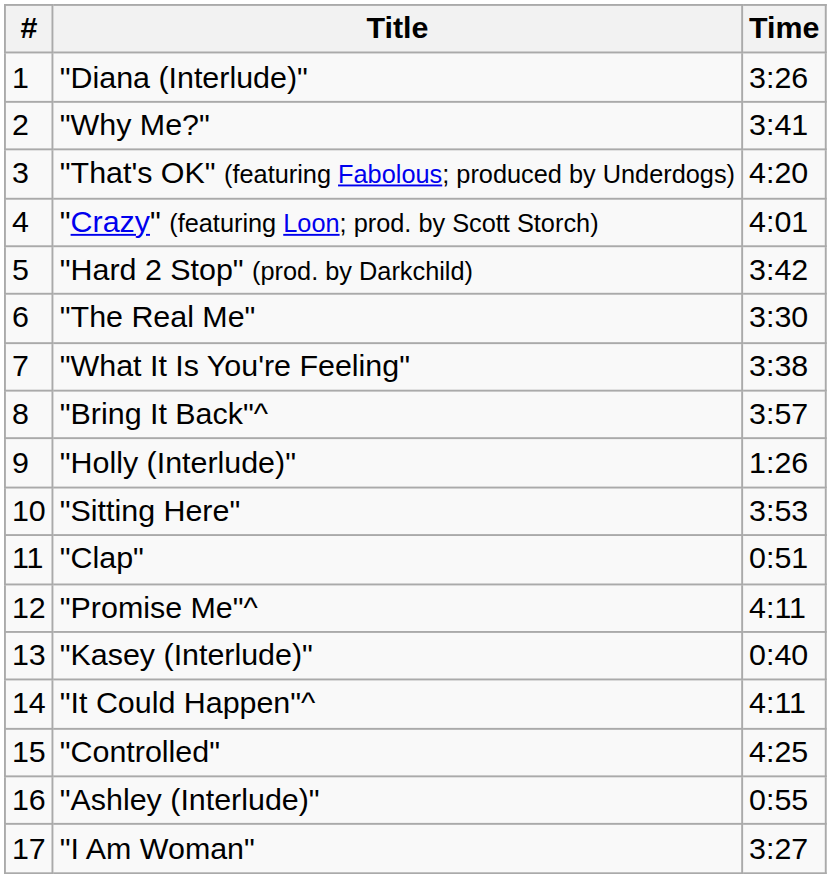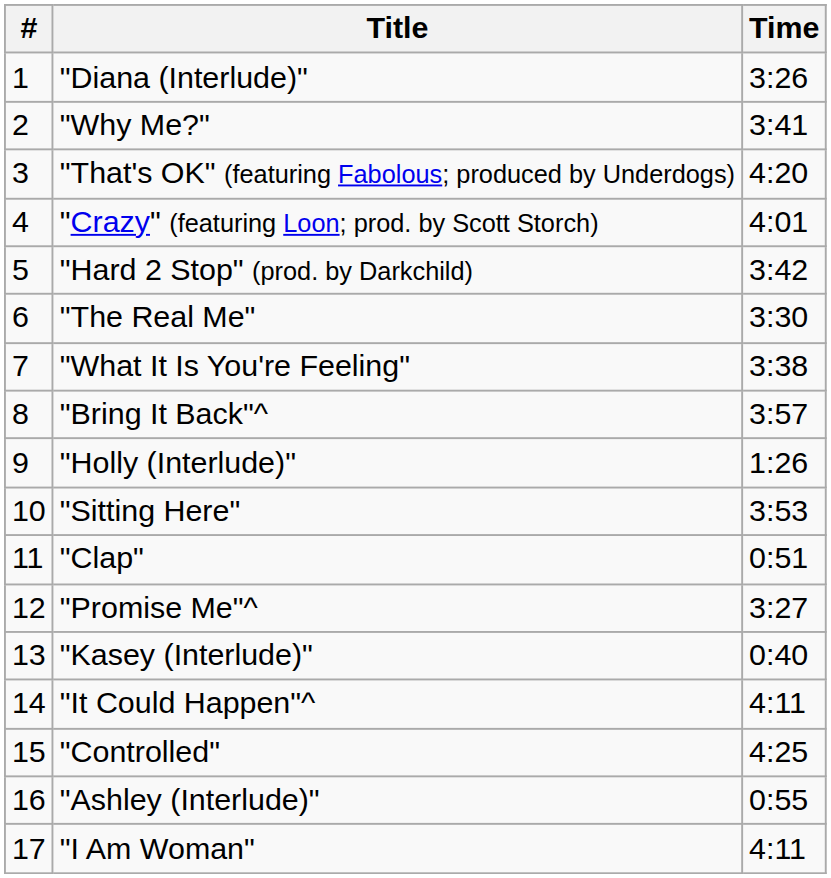"Promise Me"^ | Time: 4:11 -> 3:27
"I Am Woman" | Time: 3:27 -> 4:11
